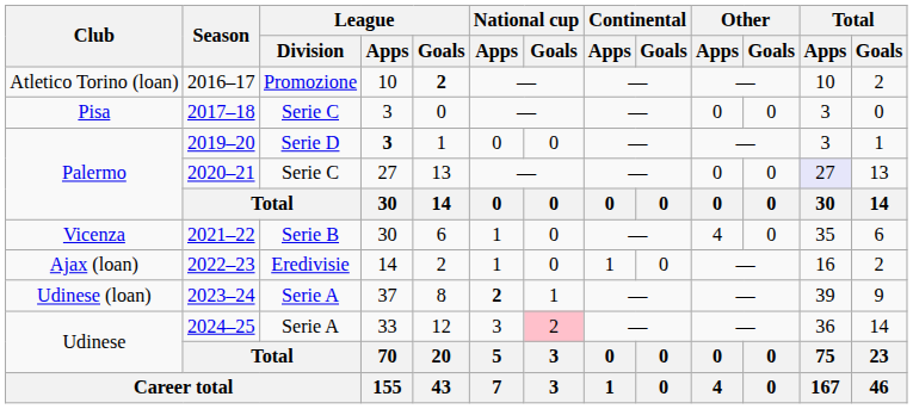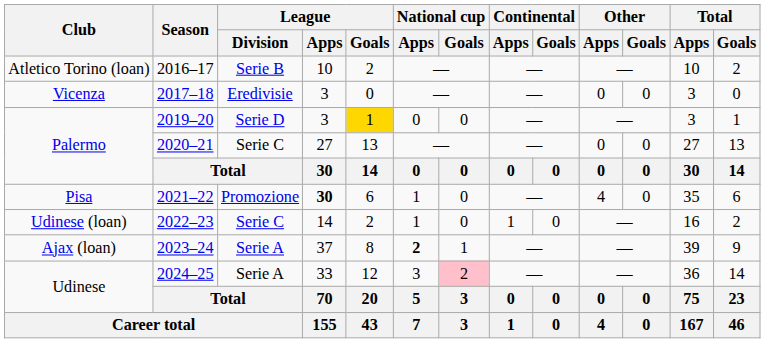2016–17 | League / Division: Promozione -> Serie B
2016–17 | League / Goals: bold -> normal
2017–18 | Club: Pisa -> Vicenza
2017–18 | League / Division: Serie C -> Eredivisie
2019–20 | League / Apps: bold -> normal
2019–20 | League / Goals: no background -> gold background
2020–21 | Total / Apps: lavender background -> no background
2021–22 | Club: Vicenza -> Pisa
2021–22 | League / Division: Serie B -> Promozione
2021–22 | League / Apps: normal -> bold
2022–23 | Club: Ajax (loan) -> Udinese (loan)
2022–23 | League / Division: Eredivisie -> Serie C
2023–24 | Club: Udinese (loan) -> Ajax (loan)
